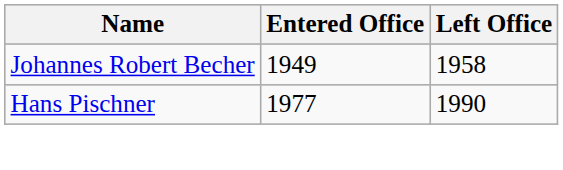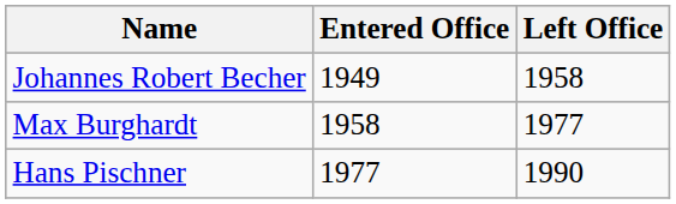+ row: Max Burghardt | 1958 | 1977
